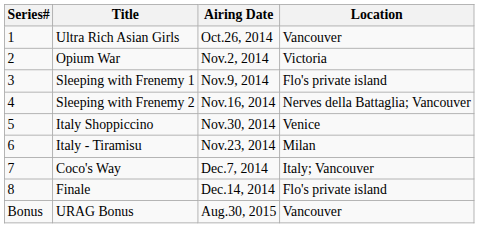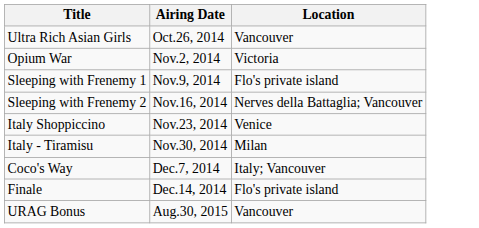- column: Series# | 1 | 2 | 3 | 4 | 5 | 6 | 7 | 8 | Bonus
Italy Shoppiccino | Airing Date: Nov.30, 2014 -> Nov.23, 2014
Italy - Tiramisu | Airing Date: Nov.23, 2014 -> Nov.30, 2014
